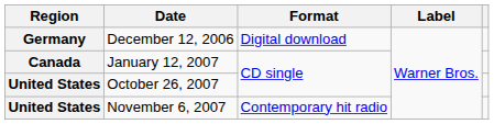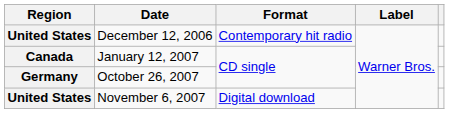December 12, 2006 | Region: Germany -> United States
December 12, 2006 | Format: Digital download -> Contemporary hit radio
October 26, 2007 | Region: United States -> Germany
November 6, 2007 | Format: Contemporary hit radio -> Digital download
